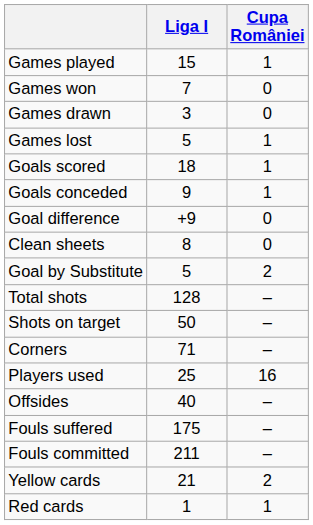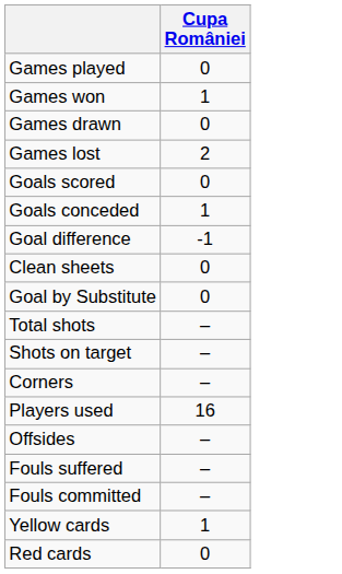- column: Liga I | 15 | 7 | 3 | 5 | 18 | 9 | +9 | 8 | 5 | 128 | 50 | 71 | 25 | 40 | 175 | 211 | 21 | 1
Games played | Cupa României: 1 -> 0
Games won | Cupa României: 0 -> 1
Games lost | Cupa României: 1 -> 2
Goals scored | Cupa României: 1 -> 0
Goal difference | Cupa României: 0 -> -1
Goal by Substitute | Cupa României: 2 -> 0
Yellow cards | Cupa României: 2 -> 1
Red cards | Cupa României: 1 -> 0
